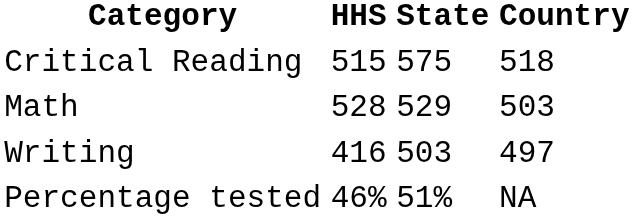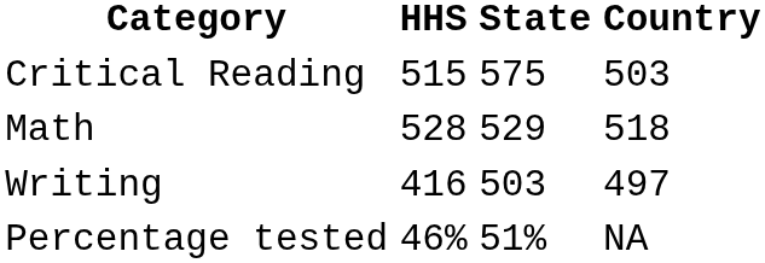Critical Reading | Country: 518 -> 503
Math | Country: 503 -> 518
